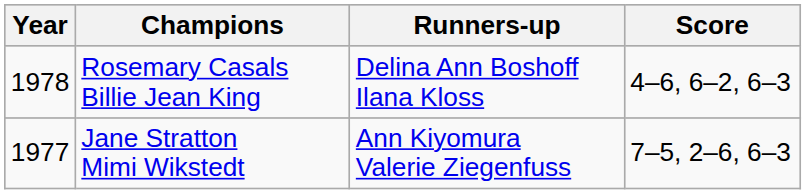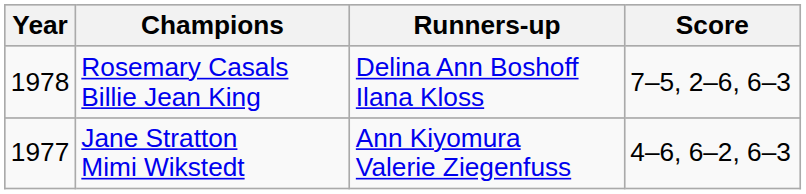Rosemary Casals Billie Jean King | Score: 4–6, 6–2, 6–3 -> 7–5, 2–6, 6–3
Jane Stratton Mimi Wikstedt | Score: 7–5, 2–6, 6–3 -> 4–6, 6–2, 6–3
